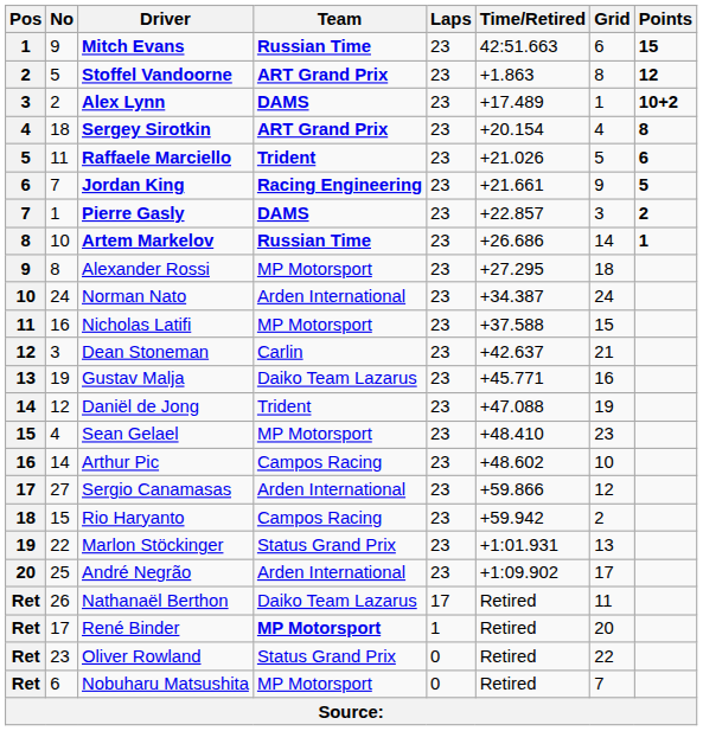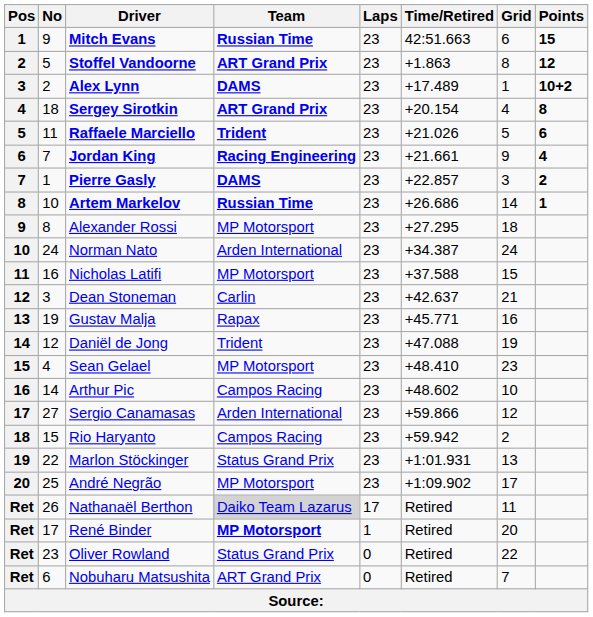Jordan King | Points: 5 -> 4
Gustav Malja | Team: Daiko Team Lazarus -> Rapax
André Negrão | Team: Arden International -> MP Motorsport
Nathanaël Berthon | Team: no background -> lightgrey background
Nobuharu Matsushita | Team: MP Motorsport -> ART Grand Prix
